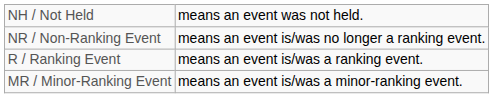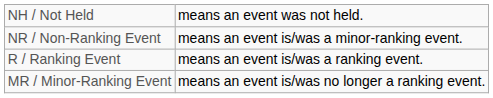NR / Non-Ranking Event | column 5: means an event is/was no longer a ranking event. -> means an event is/was a minor-ranking event.
MR / Minor-Ranking Event | column 5: means an event is/was a minor-ranking event. -> means an event is/was no longer a ranking event.
